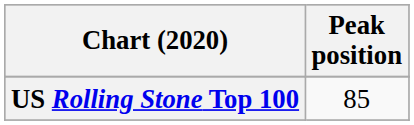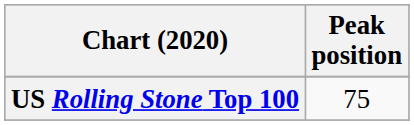US Rolling Stone Top 100 | Peak position: 85 -> 75
